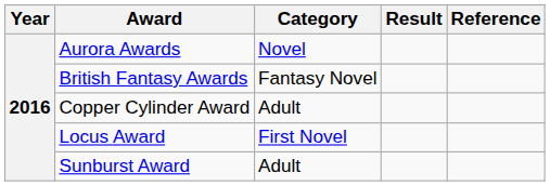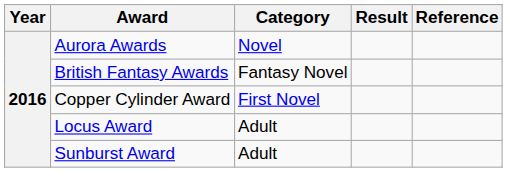Copper Cylinder Award | Category: Adult -> First Novel
Locus Award | Category: First Novel -> Adult
